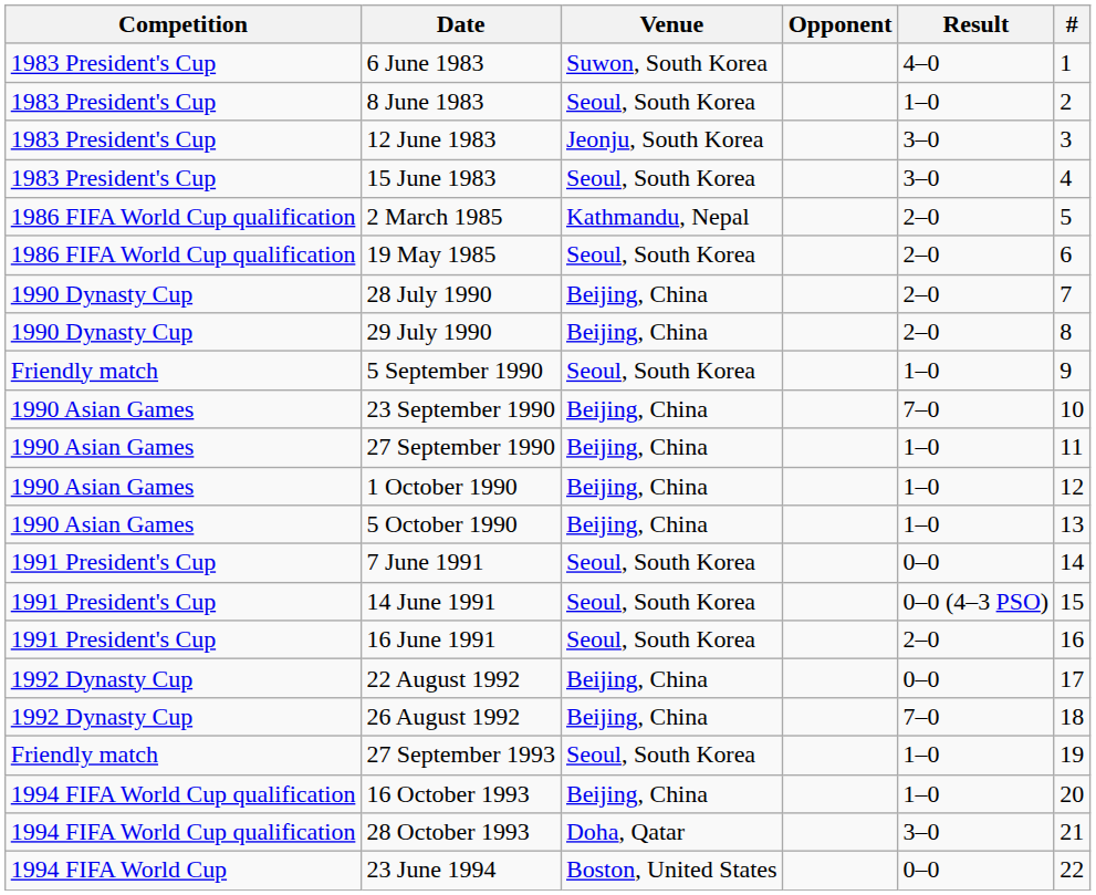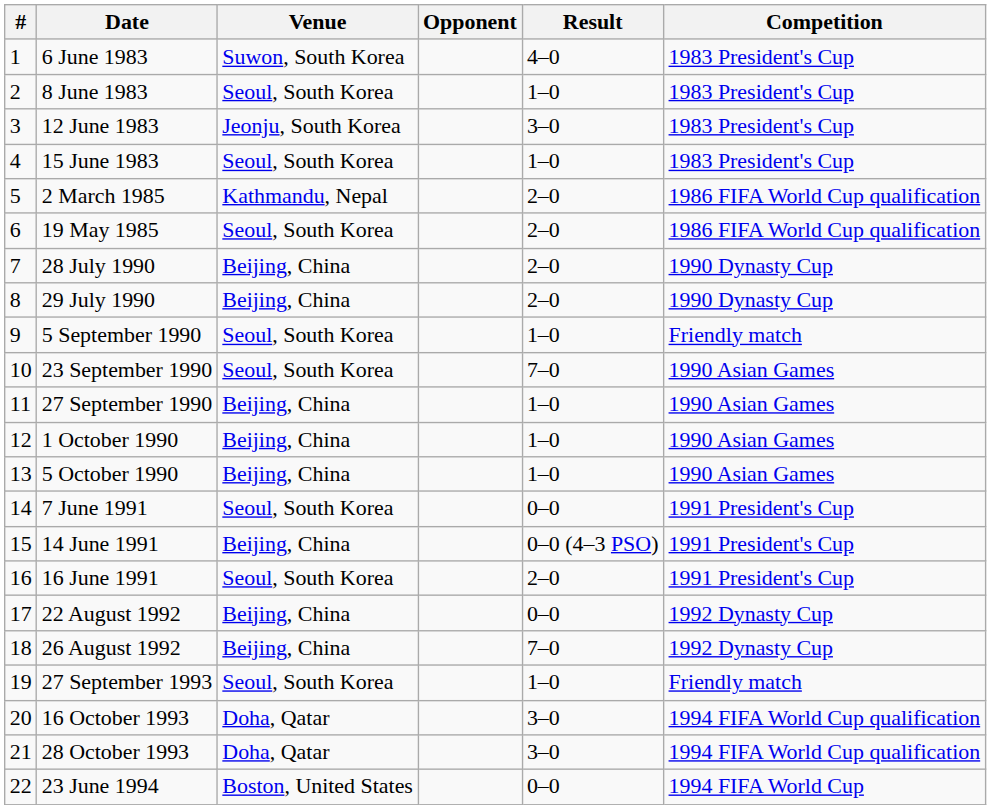columns swapped: # <-> Competition
15 June 1983 | Result: 3–0 -> 1–0
23 September 1990 | Venue: Beijing, China -> Seoul, South Korea
14 June 1991 | Venue: Seoul, South Korea -> Beijing, China
16 October 1993 | Venue: Beijing, China -> Doha, Qatar
16 October 1993 | Result: 1–0 -> 3–0
